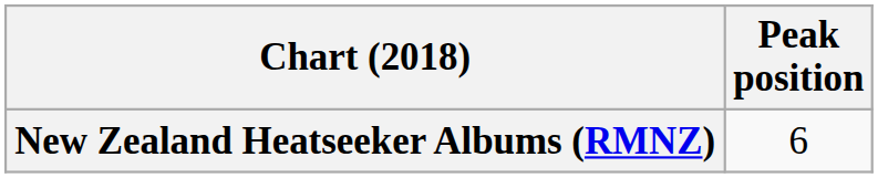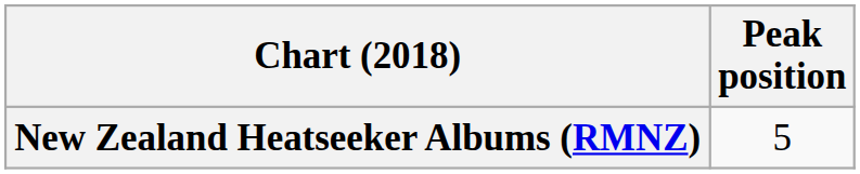New Zealand Heatseeker Albums (RMNZ) | Peak position: 6 -> 5
